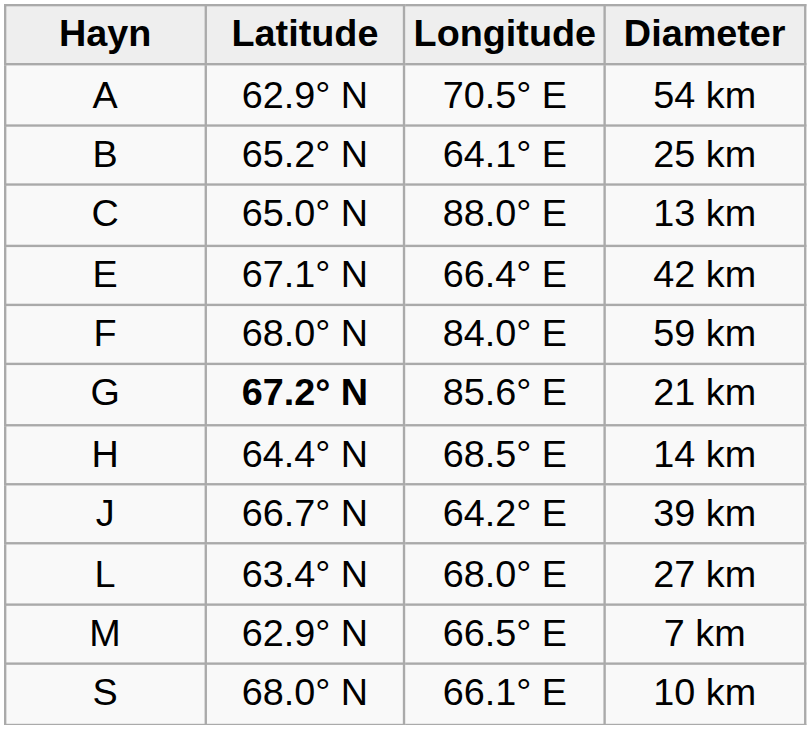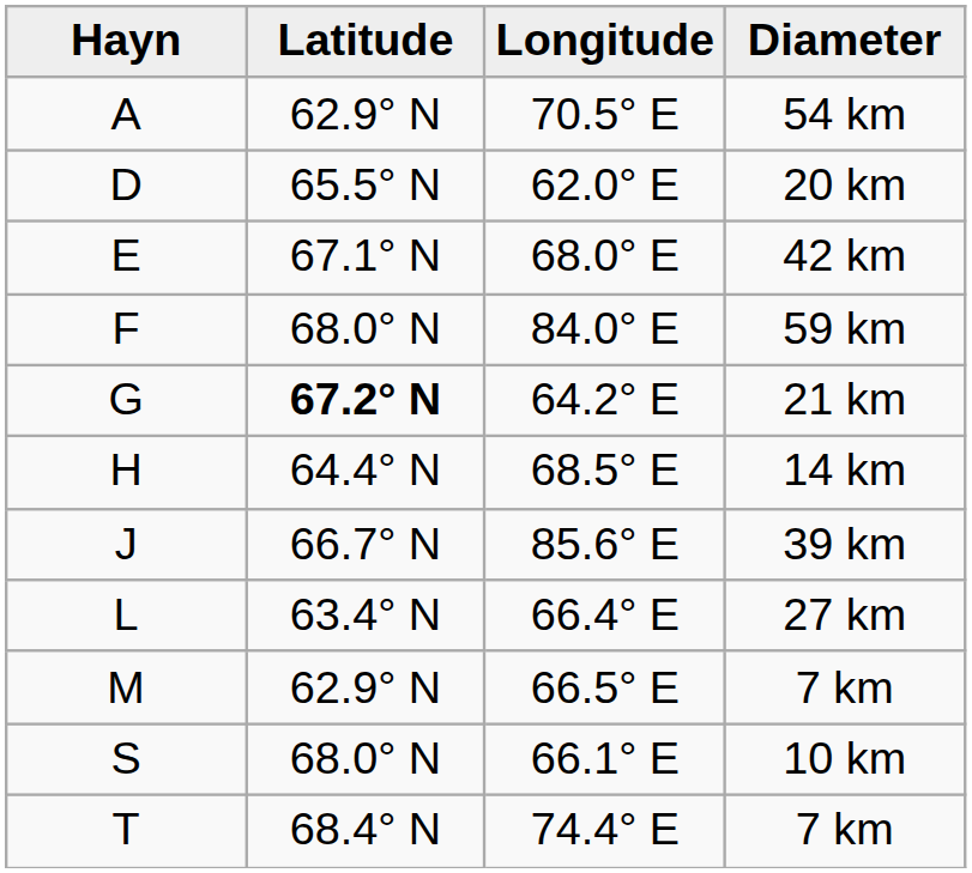- row: B | 65.2° N | 64.1° E | 25 km
- row: C | 65.0° N | 88.0° E | 13 km
+ row: D | 65.5° N | 62.0° E | 20 km
42 km | Longitude: 66.4° E -> 68.0° E
21 km | Longitude: 85.6° E -> 64.2° E
39 km | Longitude: 64.2° E -> 85.6° E
27 km | Longitude: 68.0° E -> 66.4° E
+ row: T | 68.4° N | 74.4° E | 7 km
